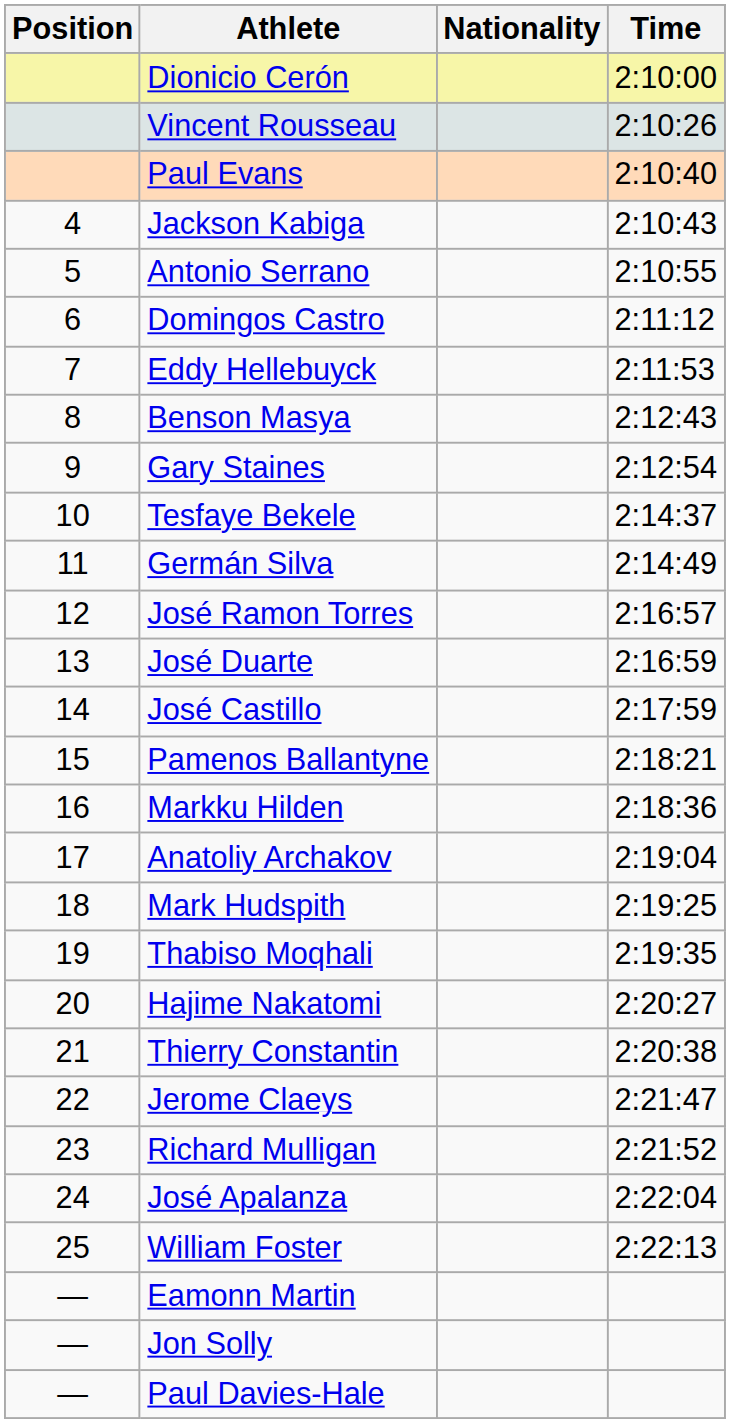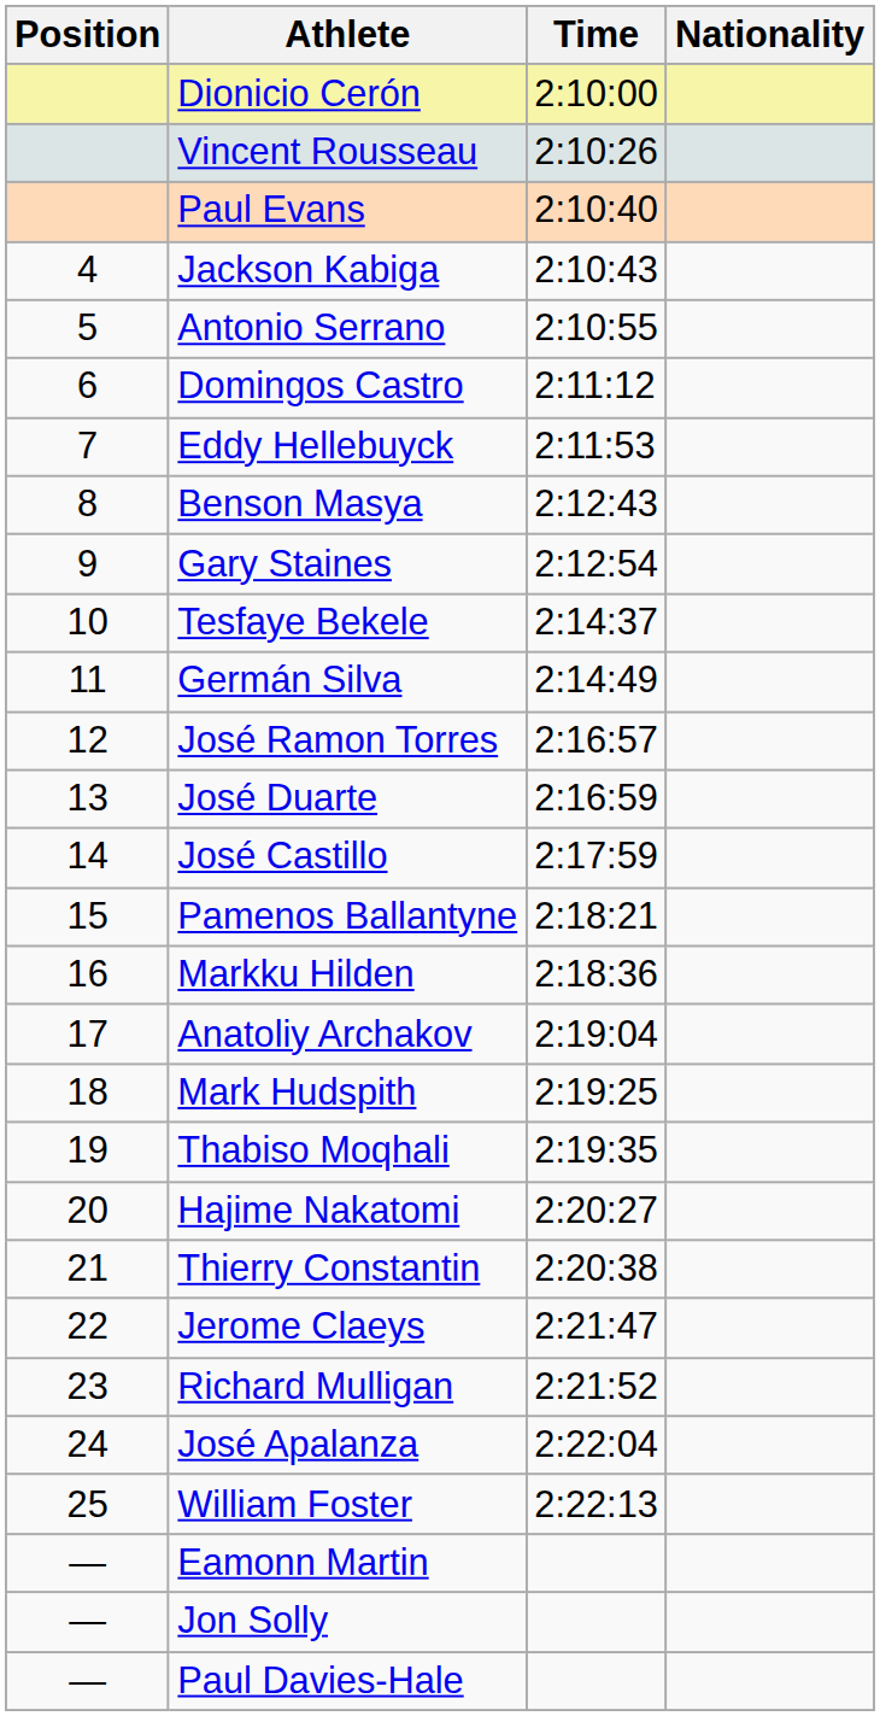columns swapped: Nationality <-> Time
